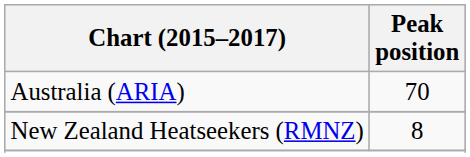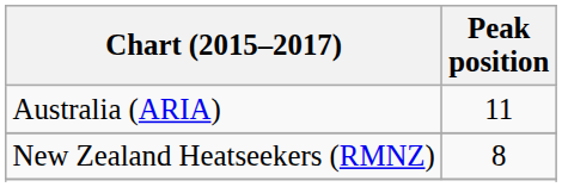Australia (ARIA) | Peak position: 70 -> 11
